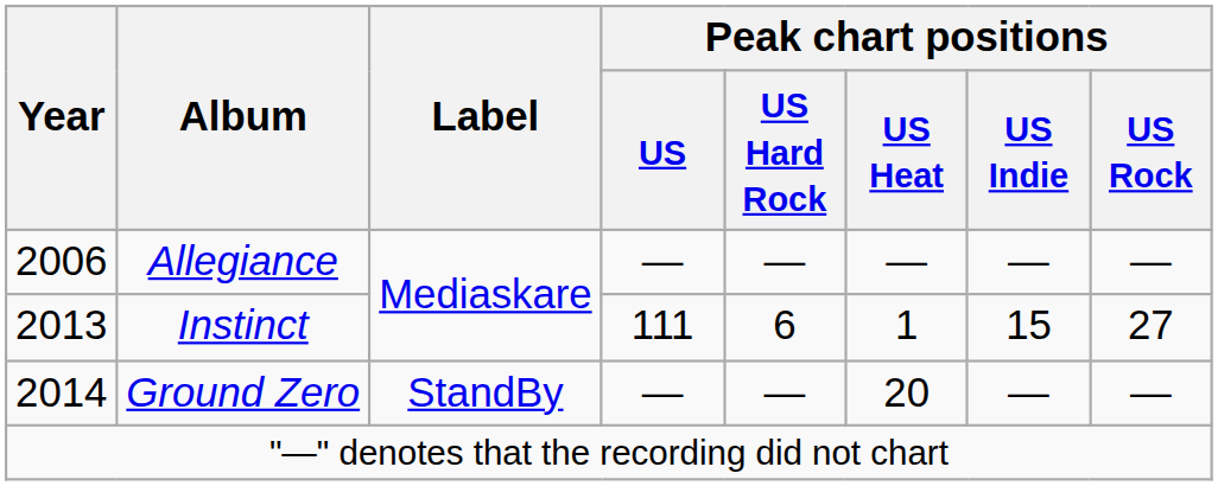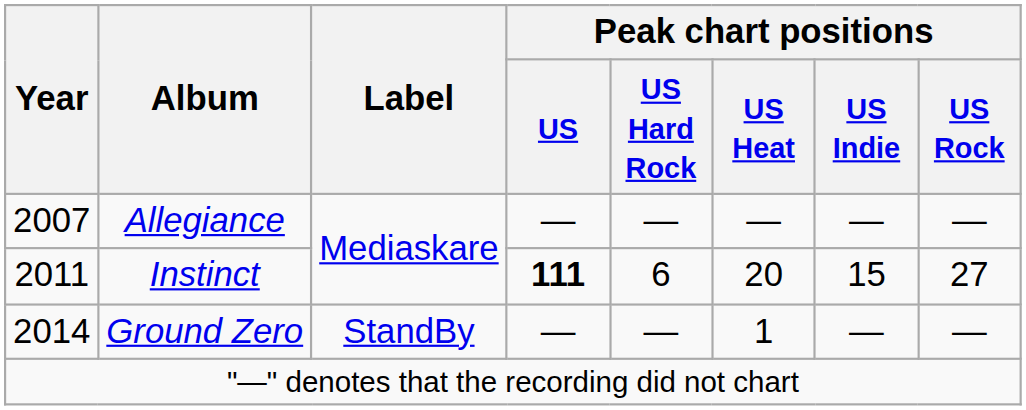Allegiance | Year: 2006 -> 2007
Instinct | Year: 2013 -> 2011
Instinct | Peak chart positions / US: normal -> bold
Instinct | Peak chart positions / US Heat: 1 -> 20
Ground Zero | Peak chart positions / US Heat: 20 -> 1
